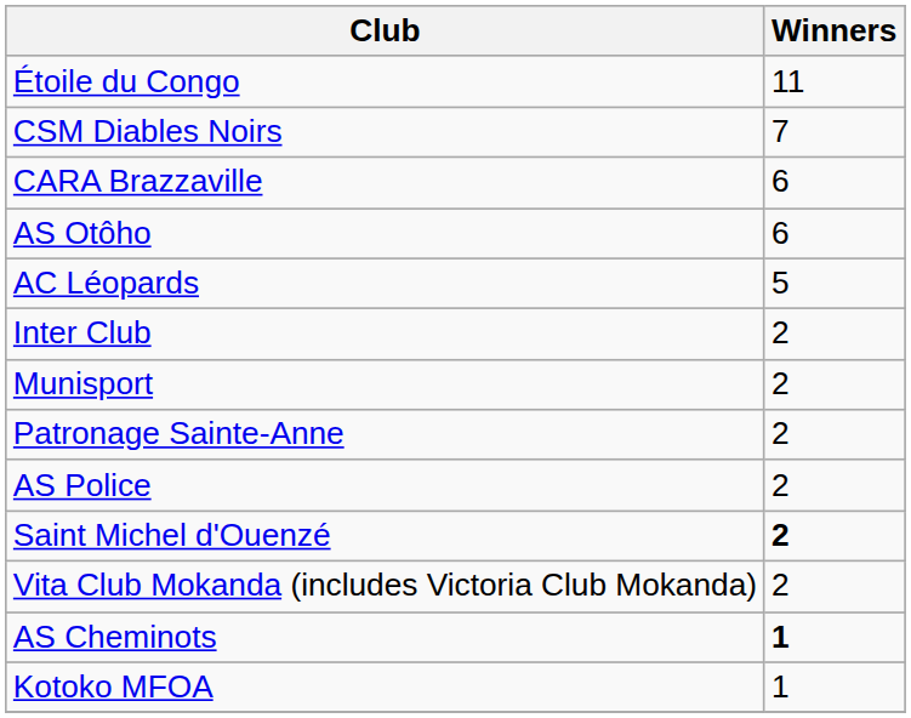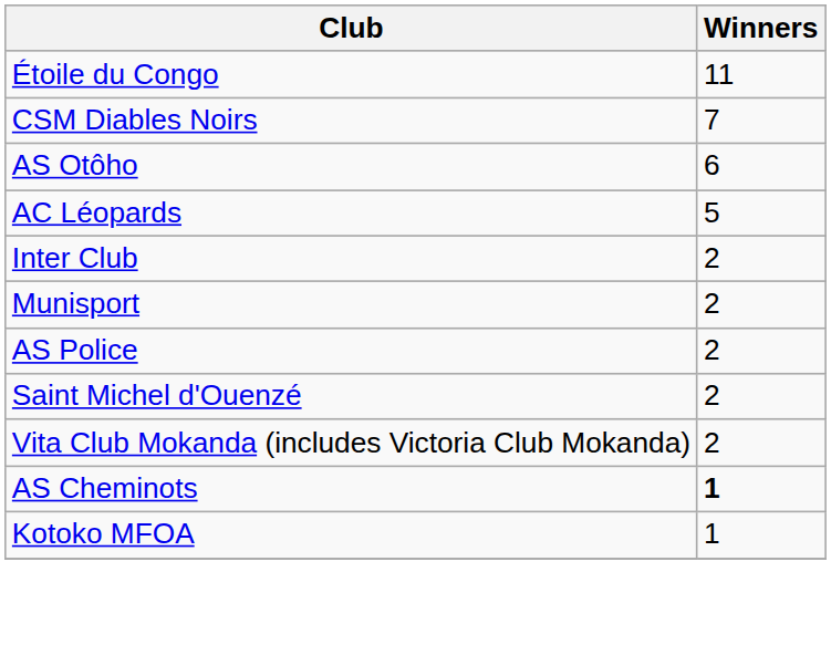- row: CARA Brazzaville | 6
- row: Patronage Sainte-Anne | 2
Saint Michel d'Ouenzé | Winners: bold -> normal
